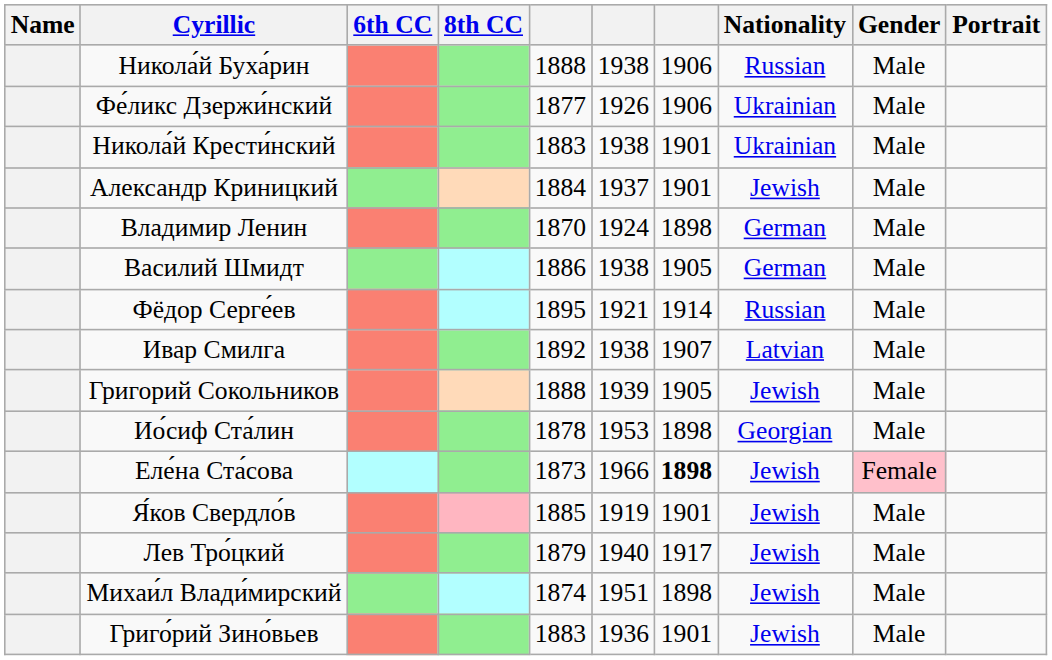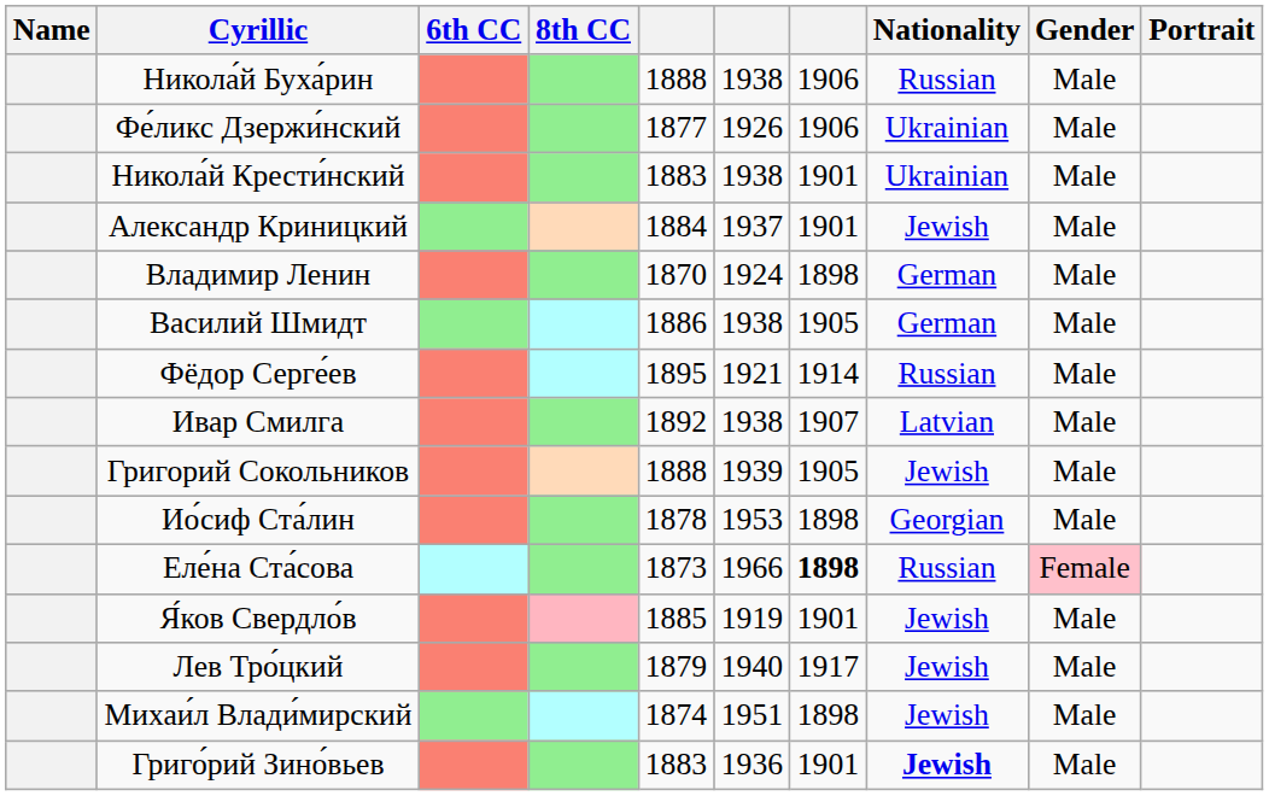Еле́на Ста́сова | Nationality: Jewish -> Russian
Григо́рий Зино́вьев | Nationality: normal -> bold
